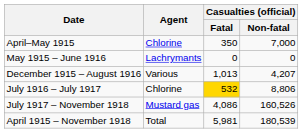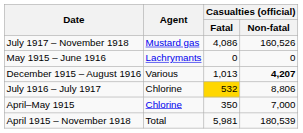rows swapped: April–May 1915 <-> July 1917 – November 1918
December 1915 – August 1916 | Casualties (official) / Non-fatal: normal -> bold
